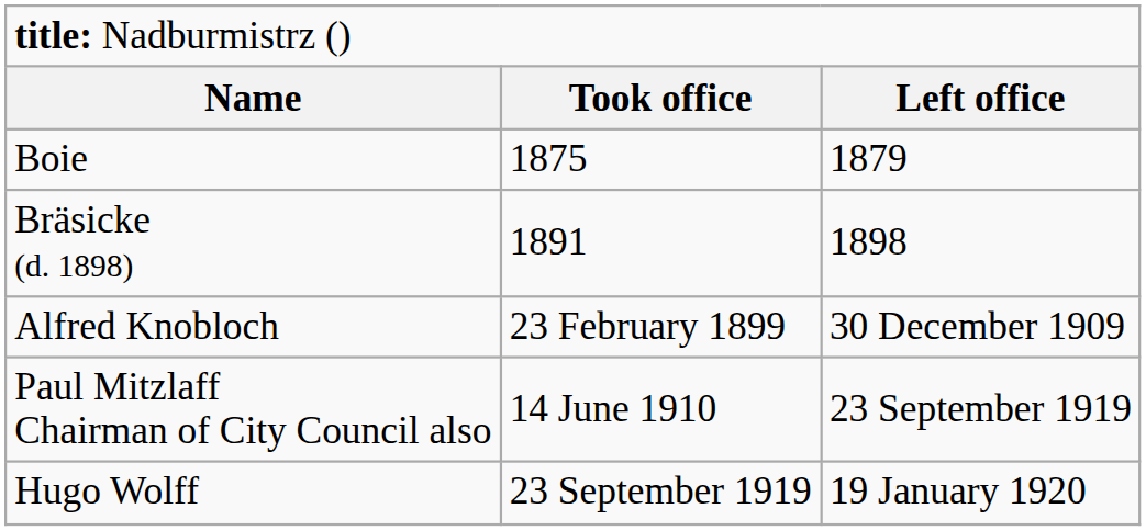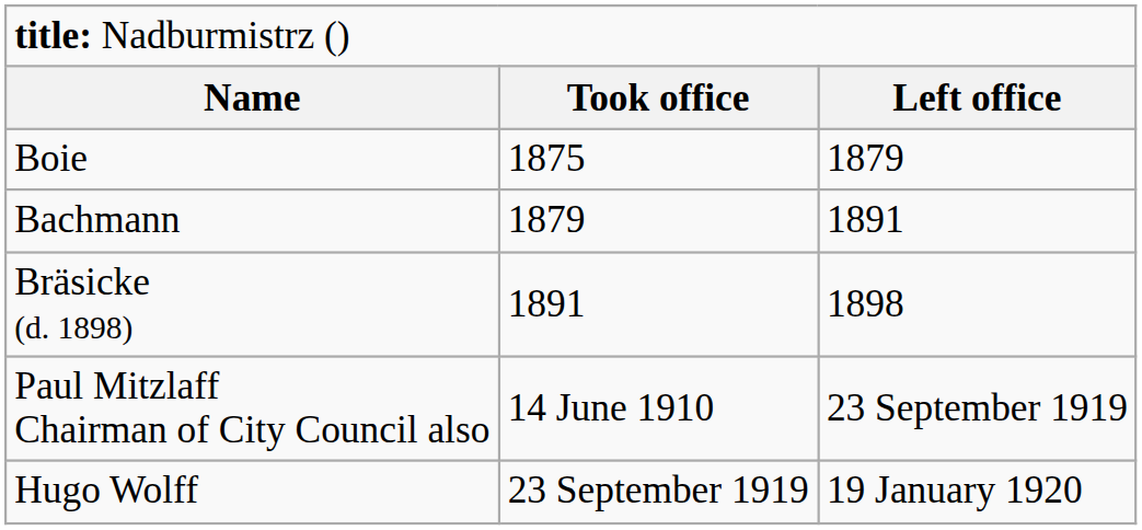+ row: Bachmann | 1879 | 1891
- row: Alfred Knobloch | 23 February 1899 | 30 December 1909
